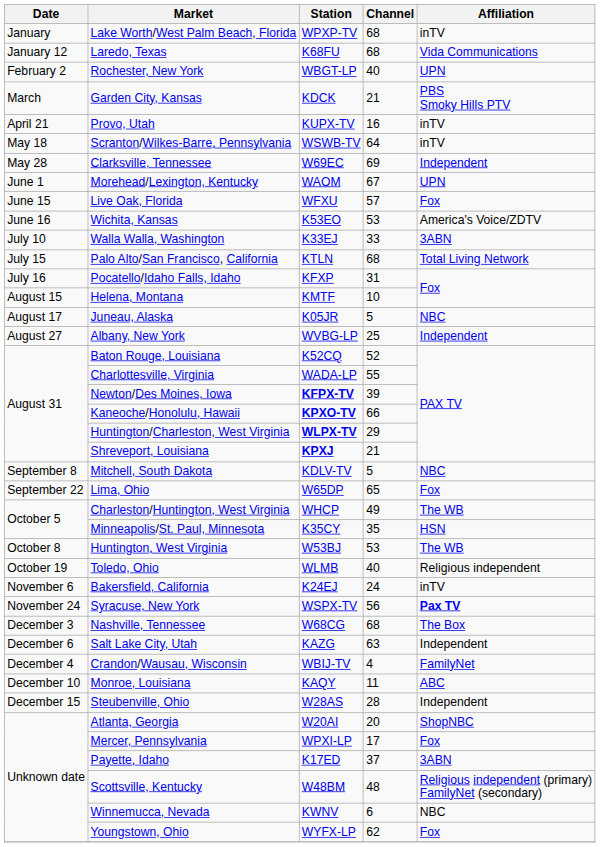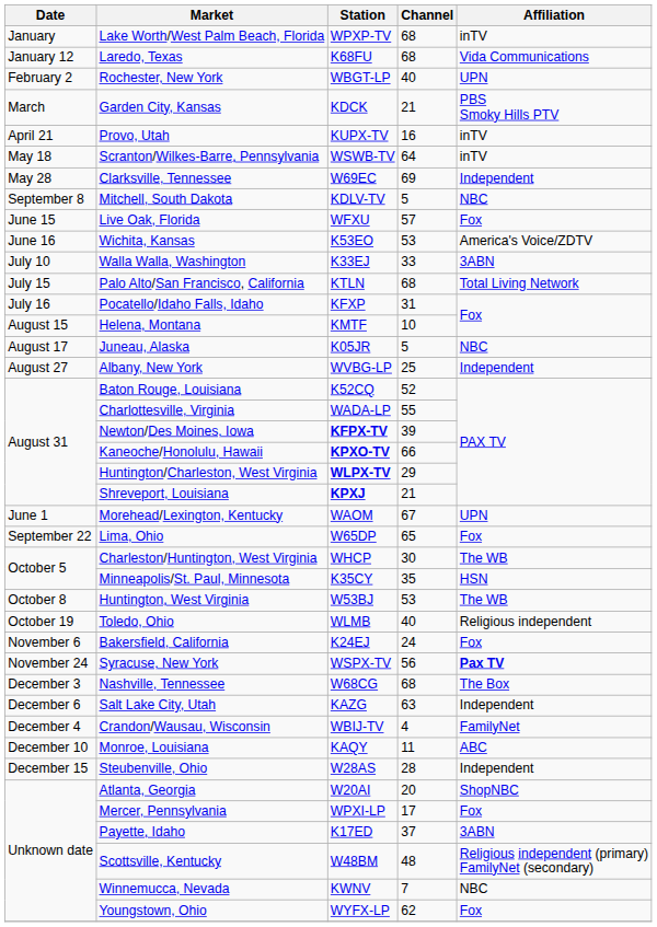rows swapped: Morehead/Lexington, Kentucky <-> Mitchell, South Dakota
Charleston/Huntington, West Virginia | Channel: 49 -> 30
Bakersfield, California | Affiliation: inTV -> Fox
Winnemucca, Nevada | Channel: 6 -> 7
